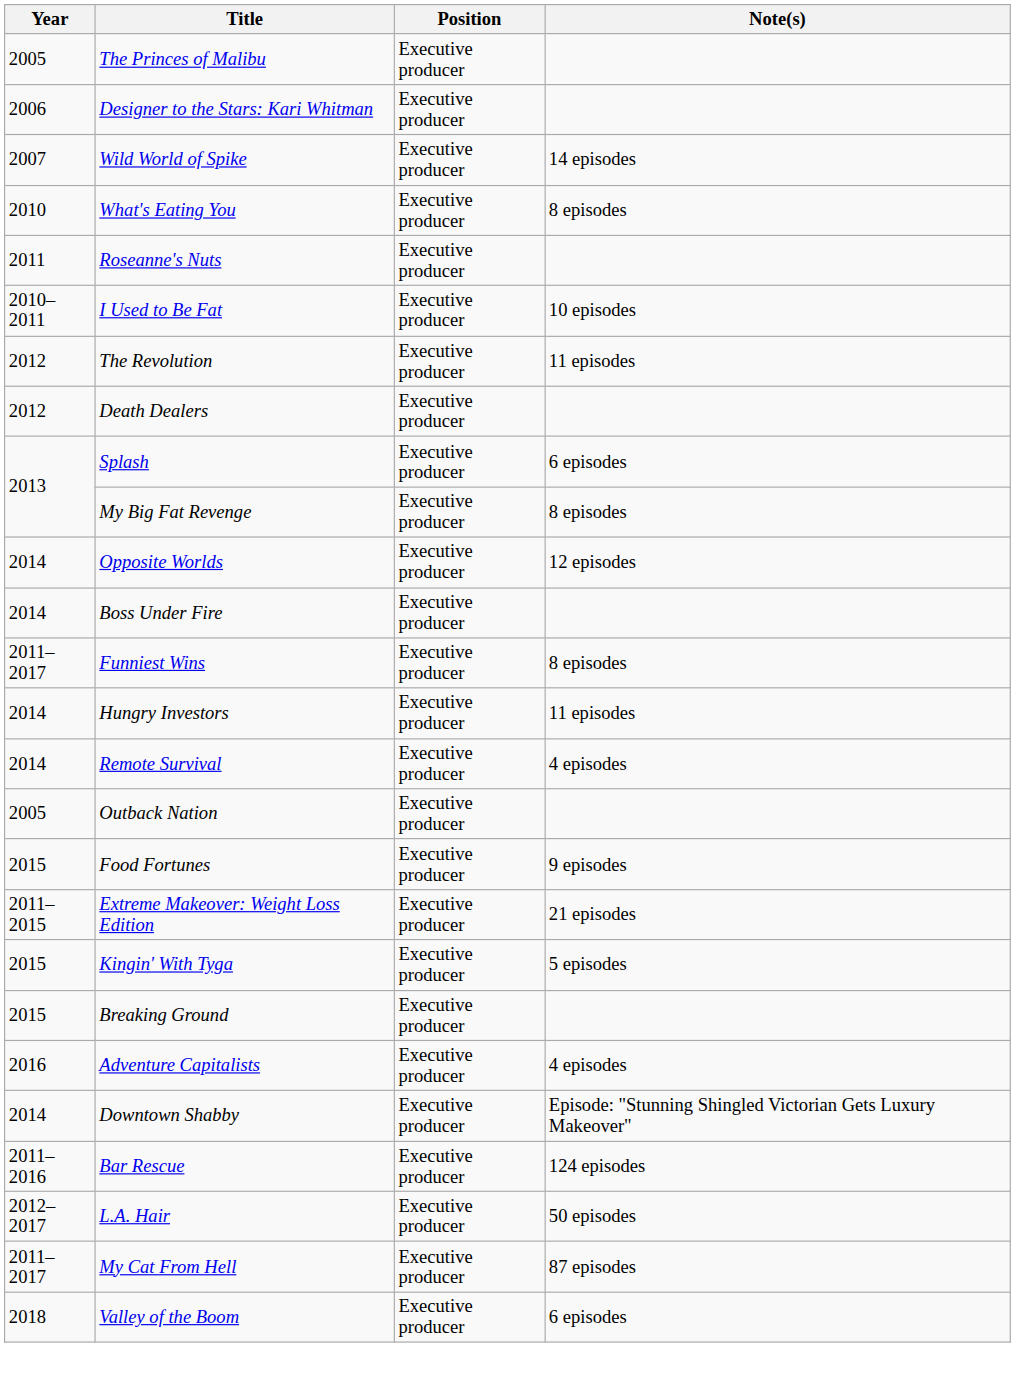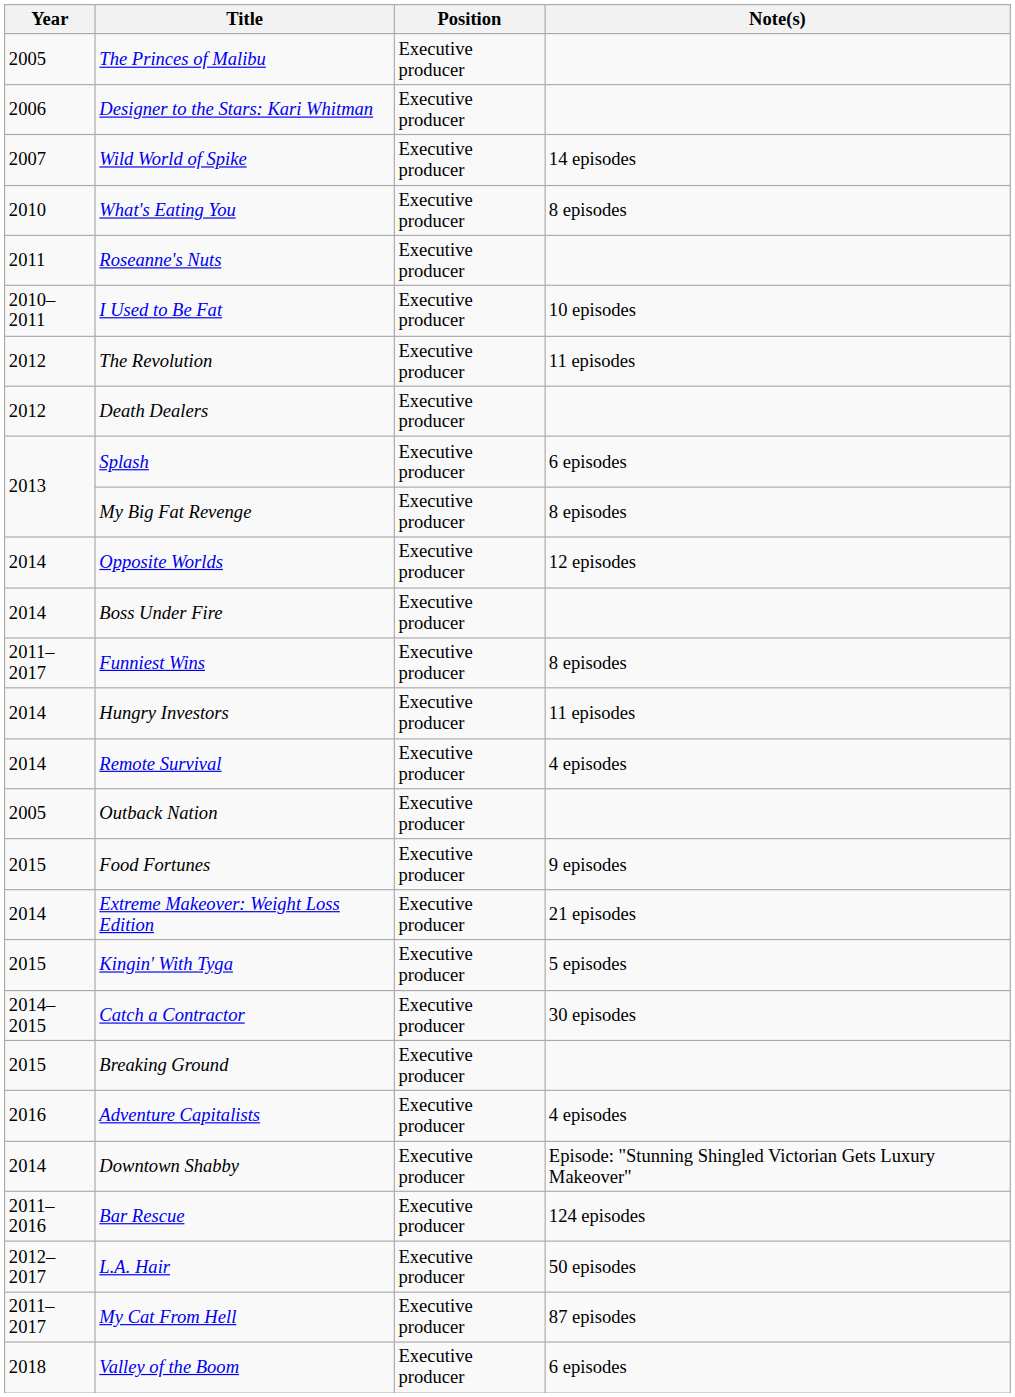Extreme Makeover: Weight Loss Edition | Year: 2011–2015 -> 2014
+ row: 2014–2015 | Catch a Contractor | Executive producer | 30 episodes
